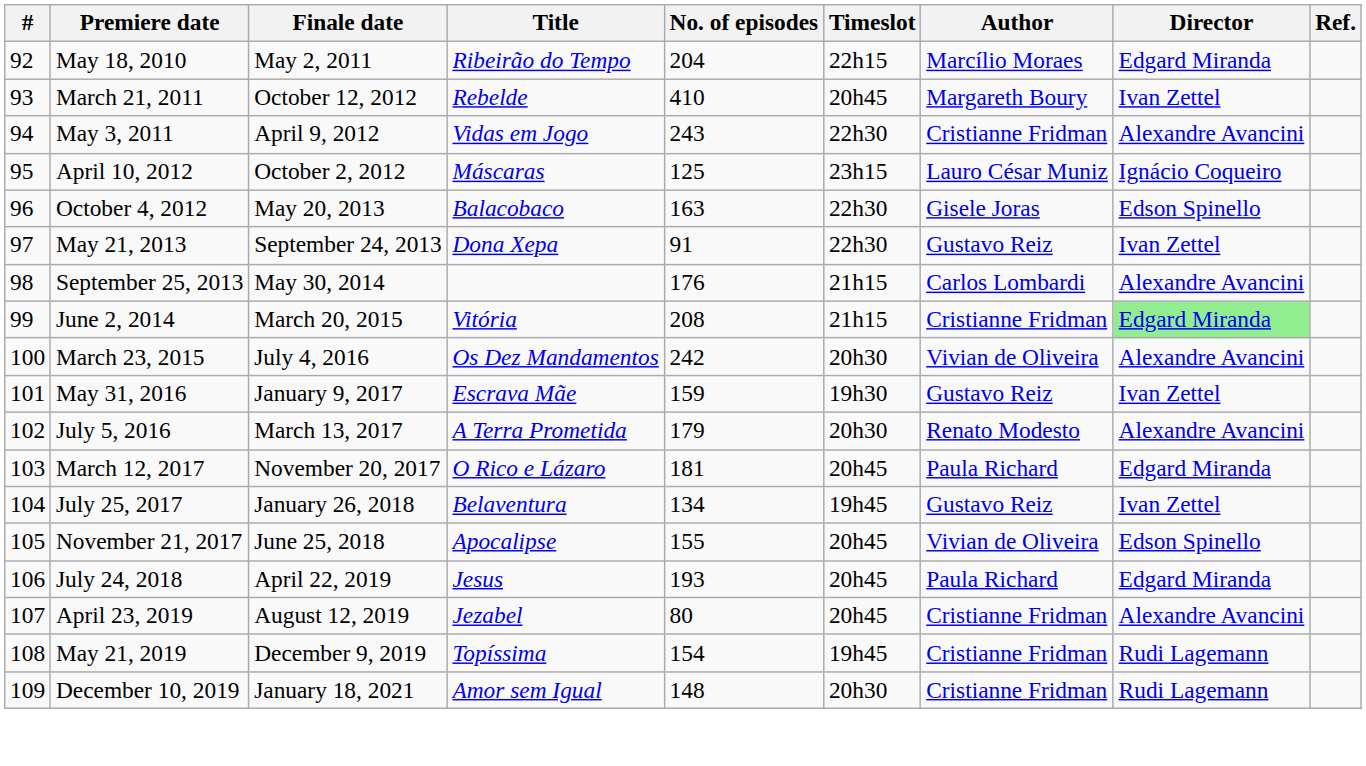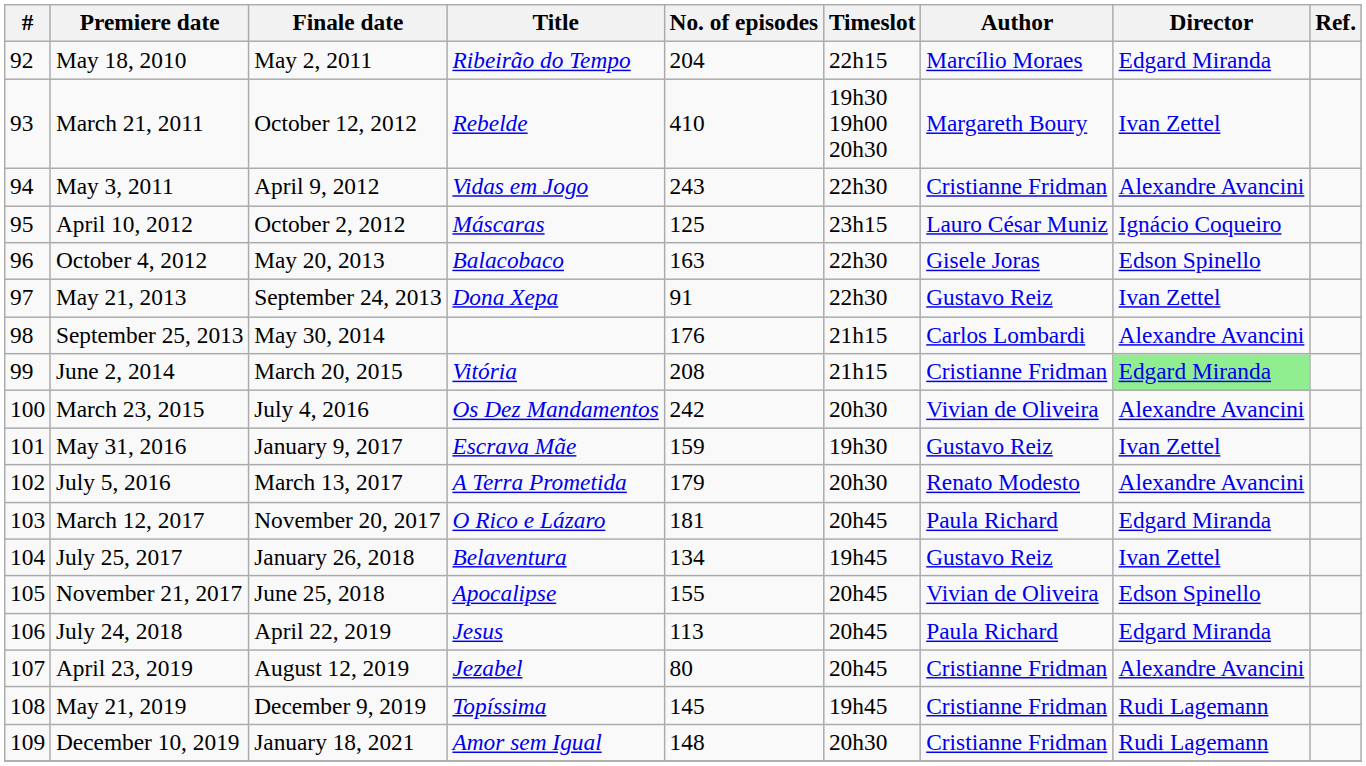March 21, 2011 | Timeslot: 20h45 -> 19h30 19h00 20h30
July 24, 2018 | No. of episodes: 193 -> 113
May 21, 2019 | No. of episodes: 154 -> 145
